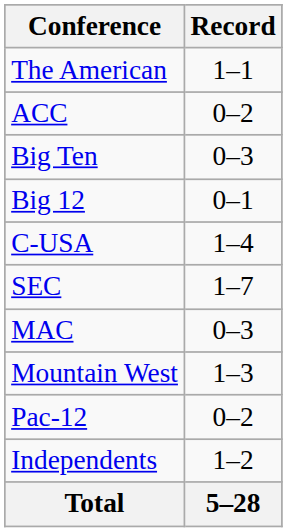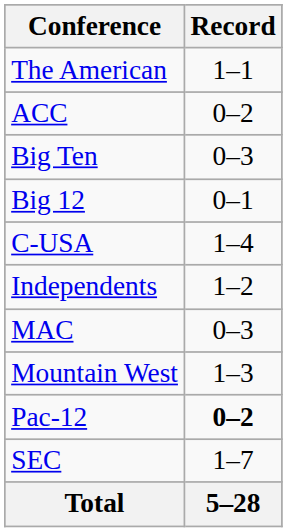rows swapped: Independents <-> SEC
Pac-12 | Record: normal -> bold
